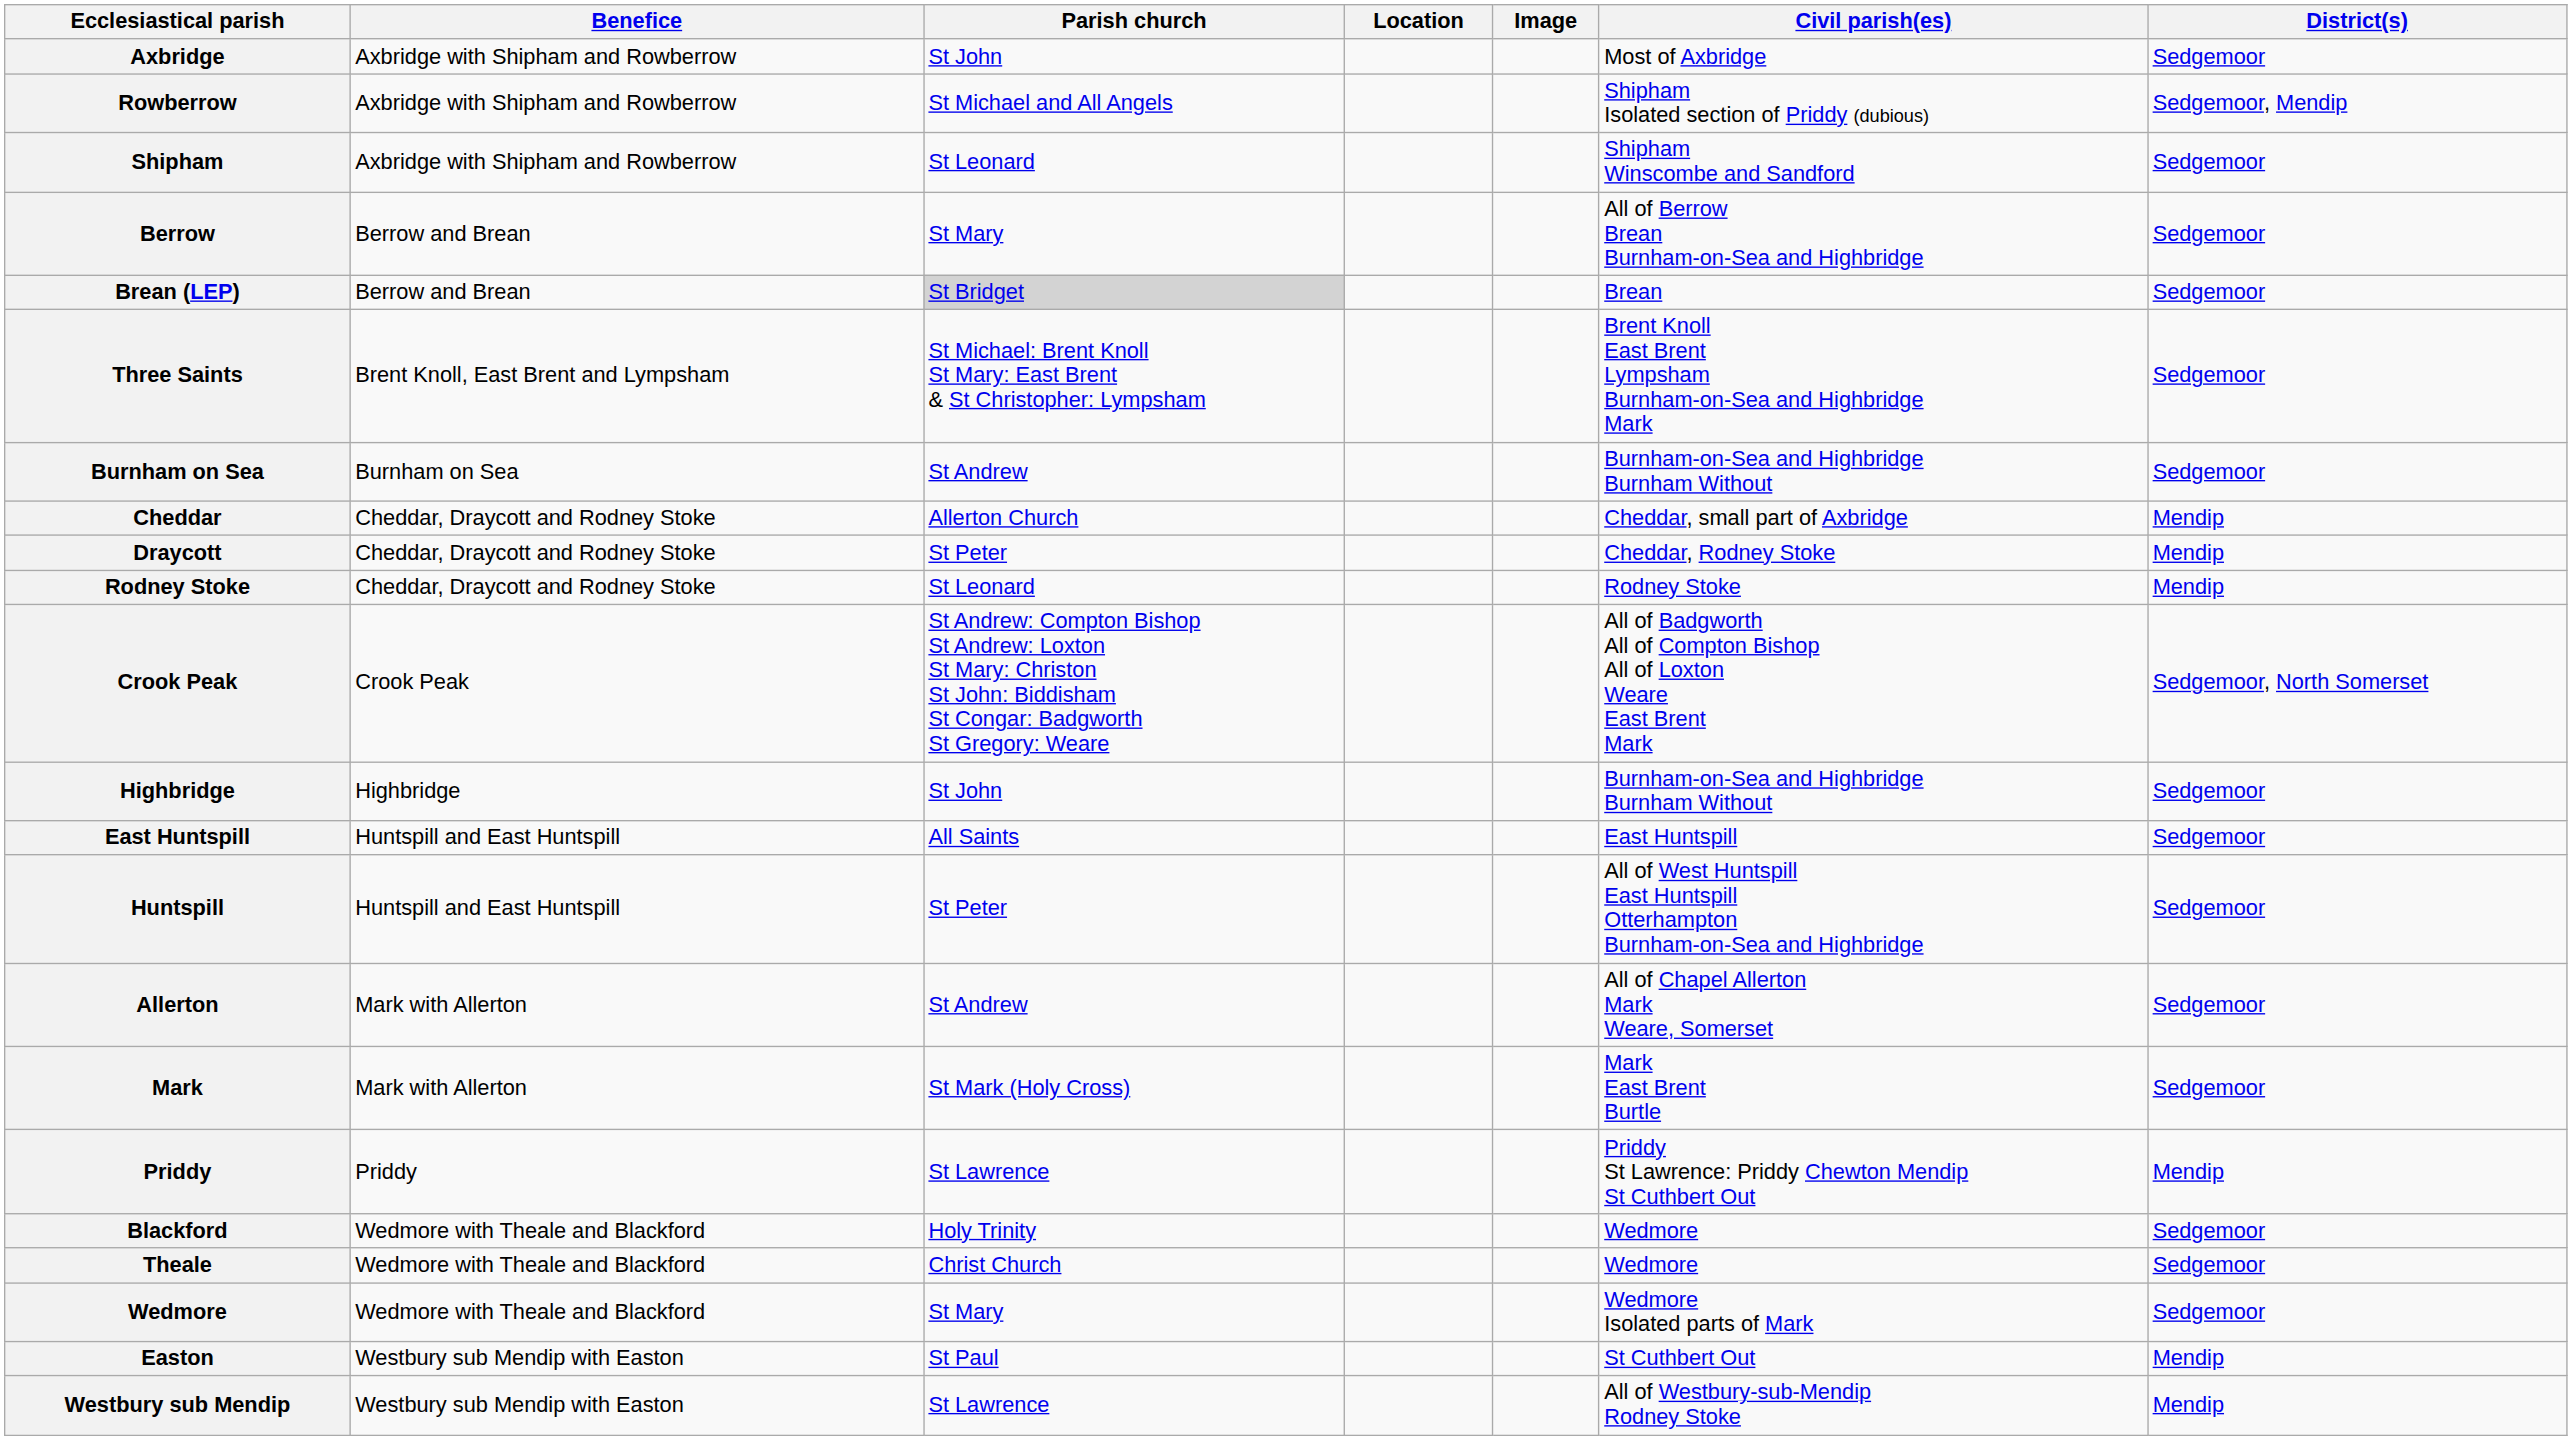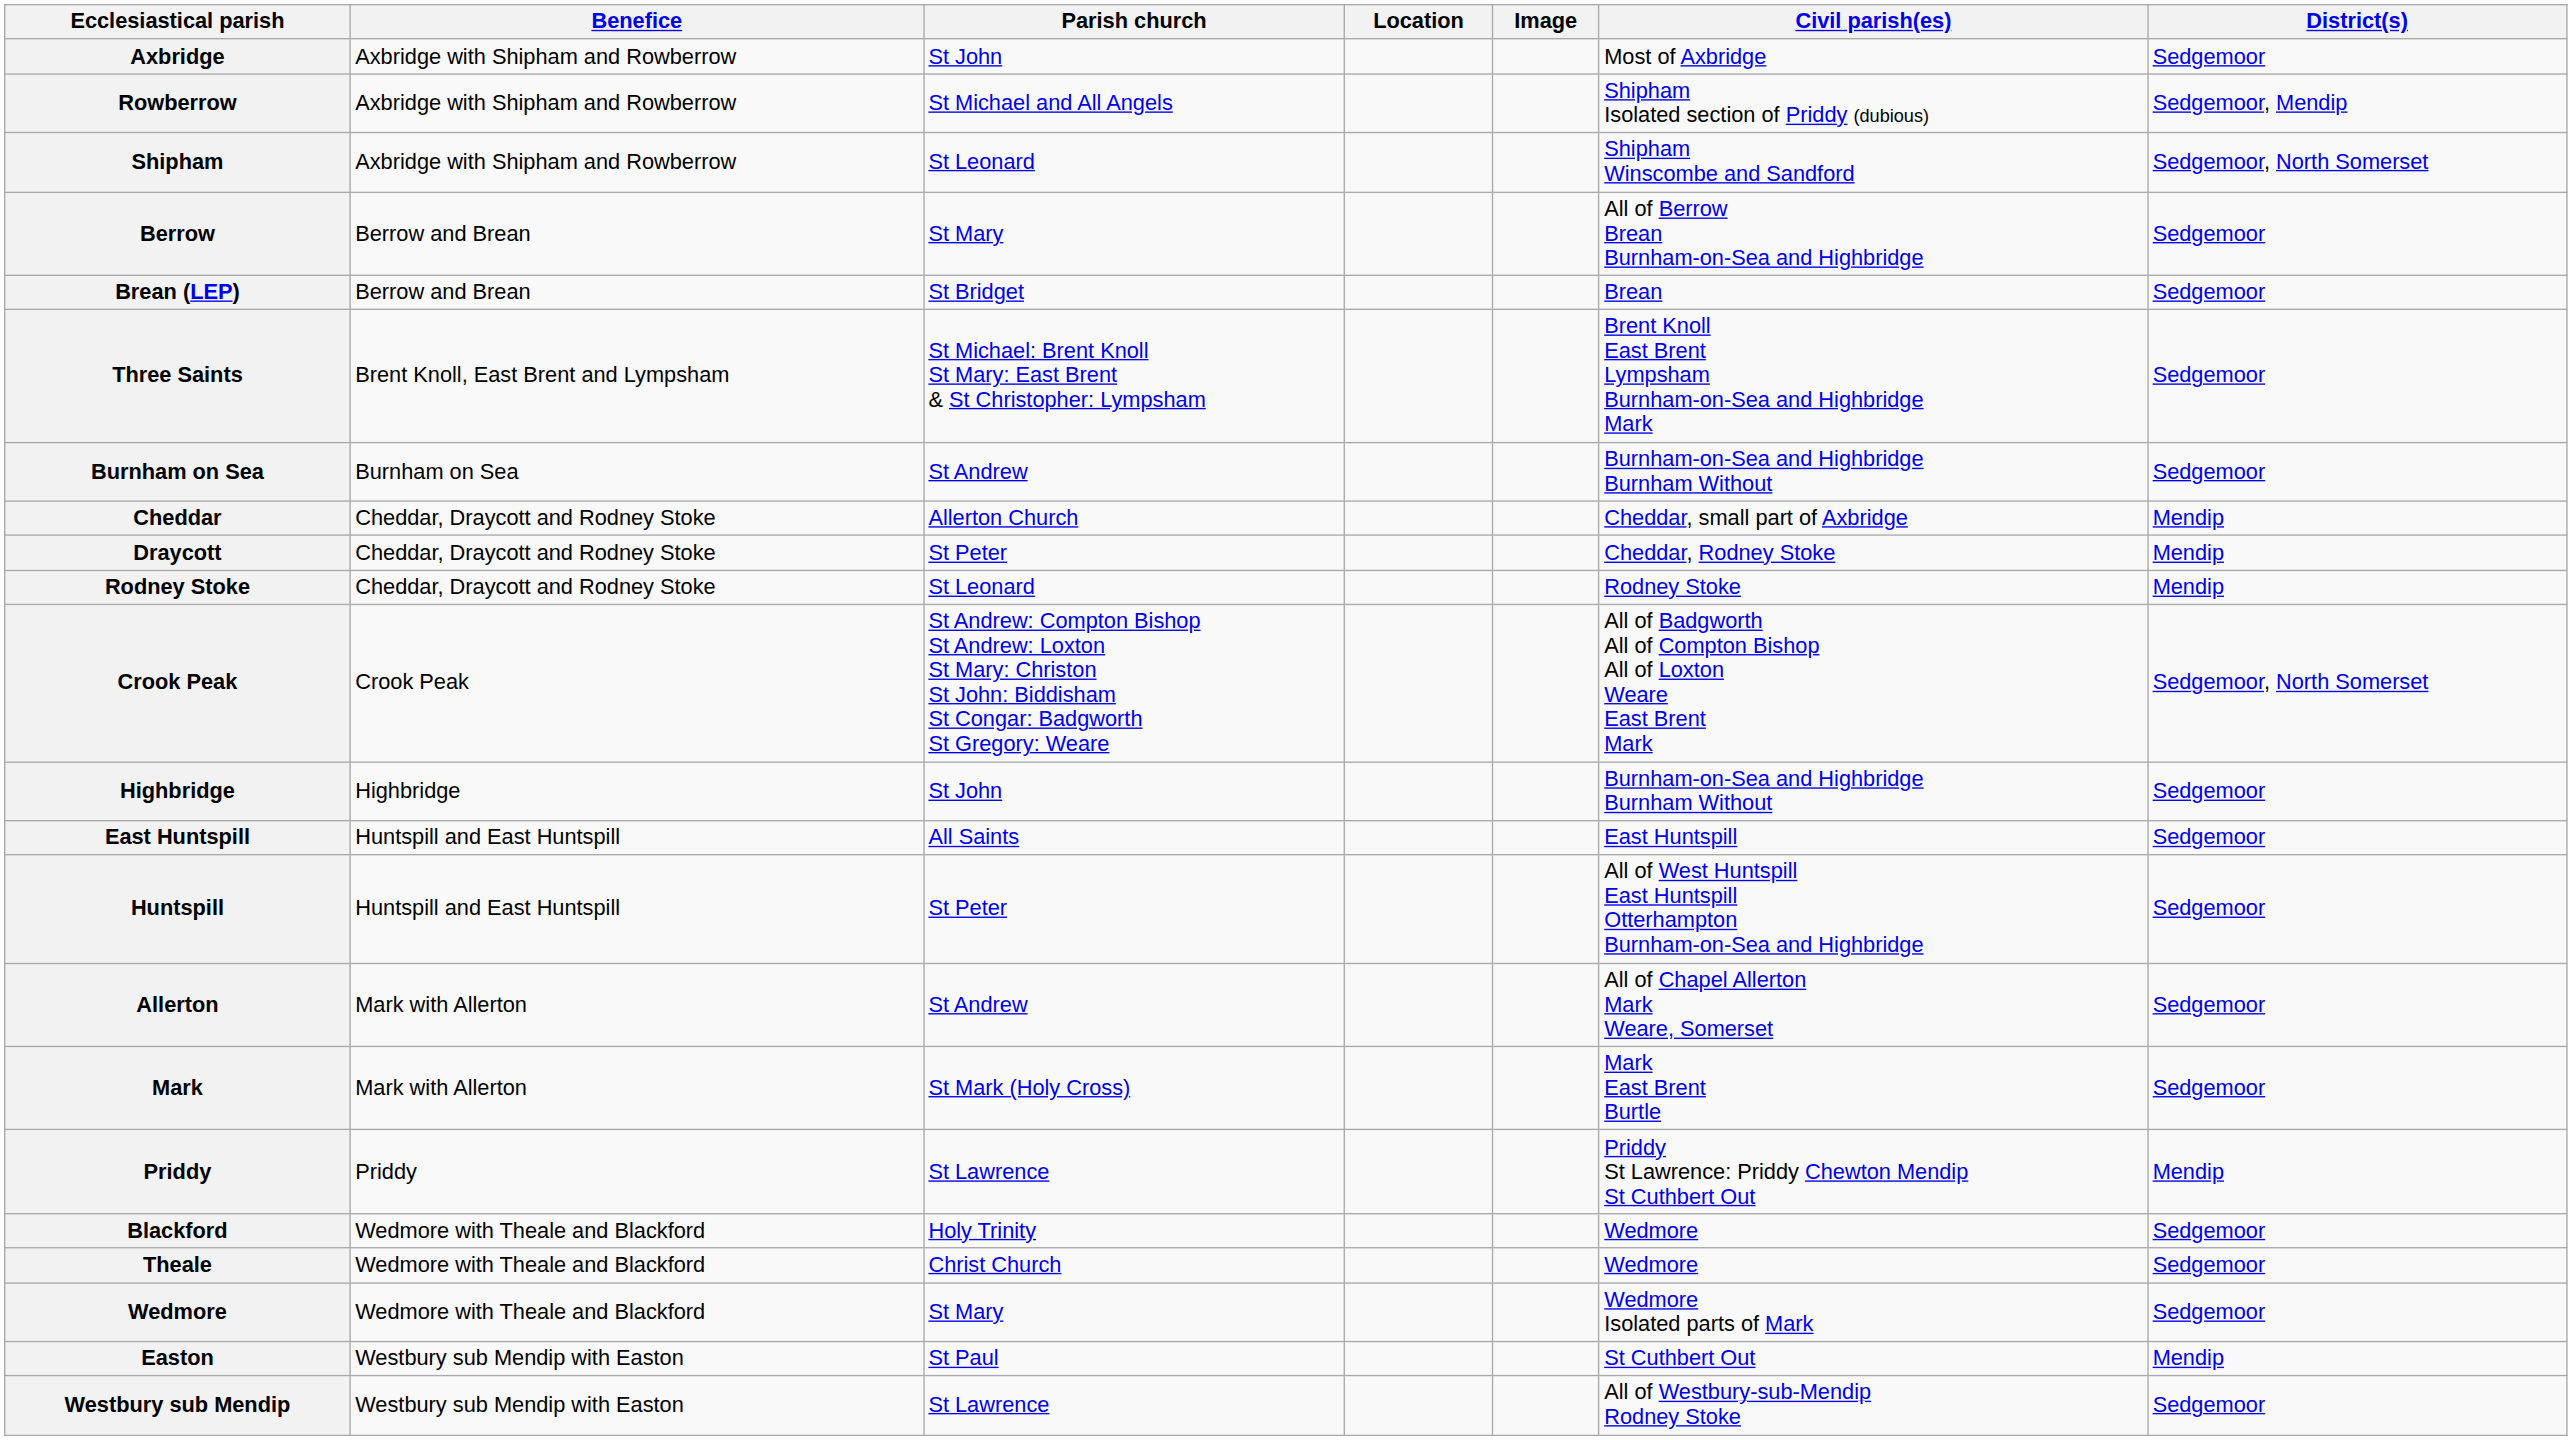Shipham | District(s): Sedgemoor -> Sedgemoor, North Somerset
Brean (LEP) | Parish church: lightgrey background -> no background
Westbury sub Mendip | District(s): Mendip -> Sedgemoor
